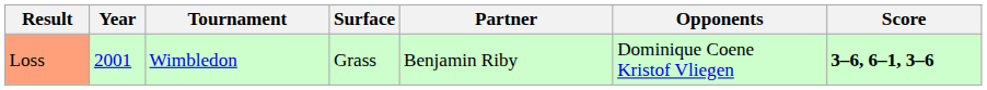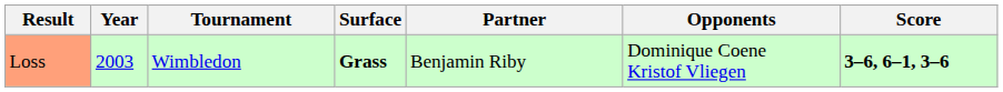Loss | Year: 2001 -> 2003
Loss | Surface: normal -> bold
